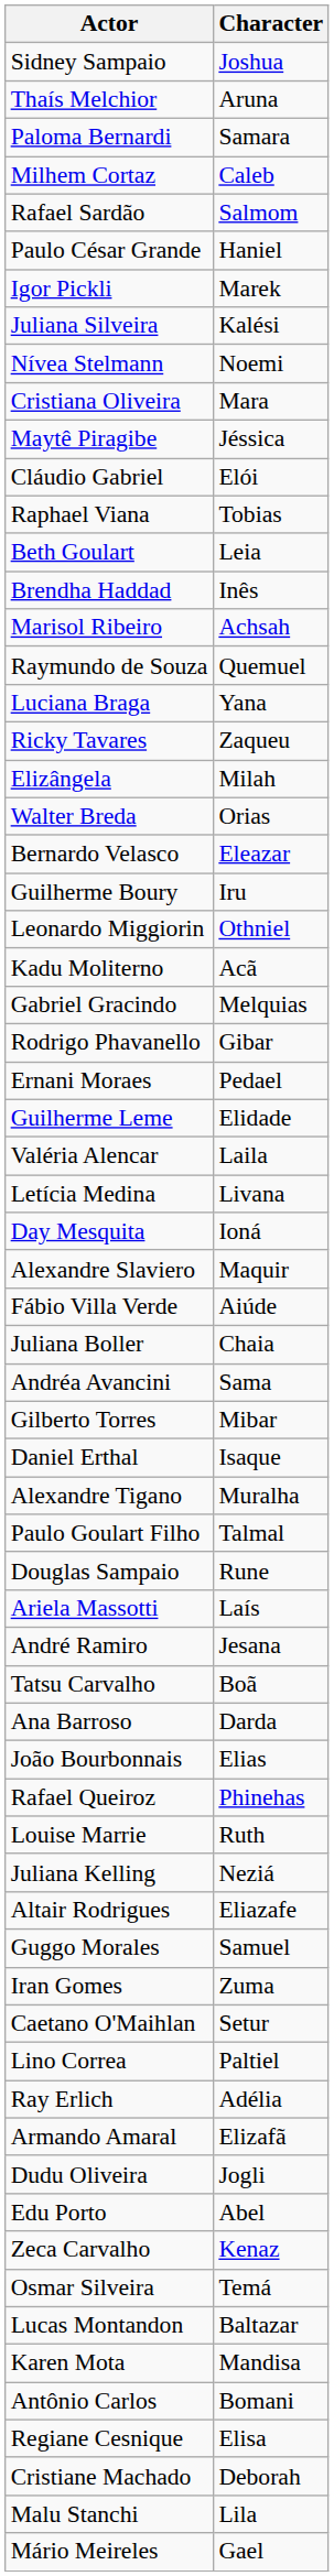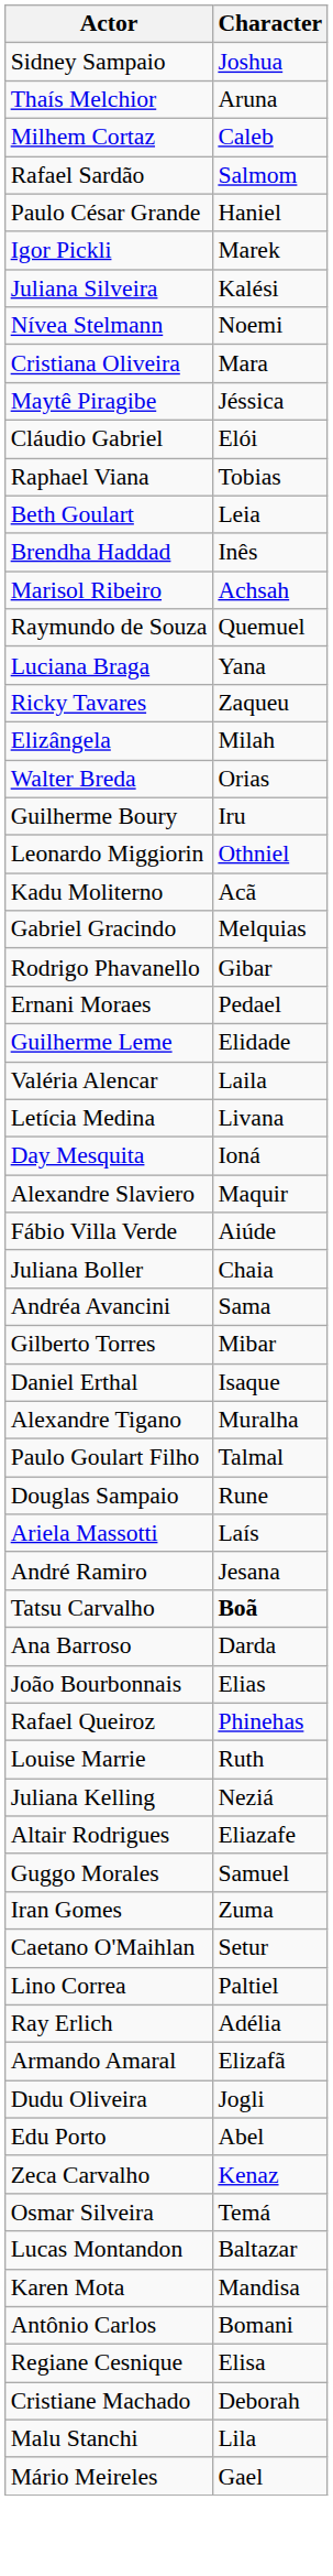- row: Paloma Bernardi | Samara
- row: Bernardo Velasco | Eleazar
Tatsu Carvalho | Character: normal -> bold
